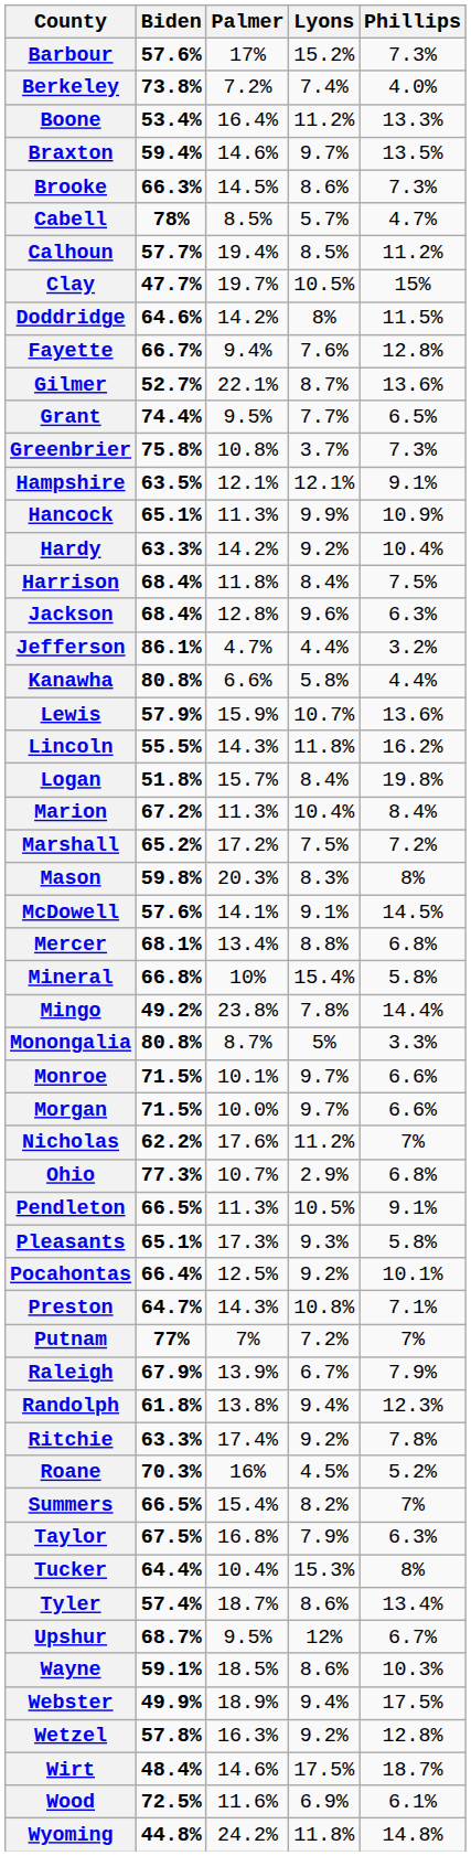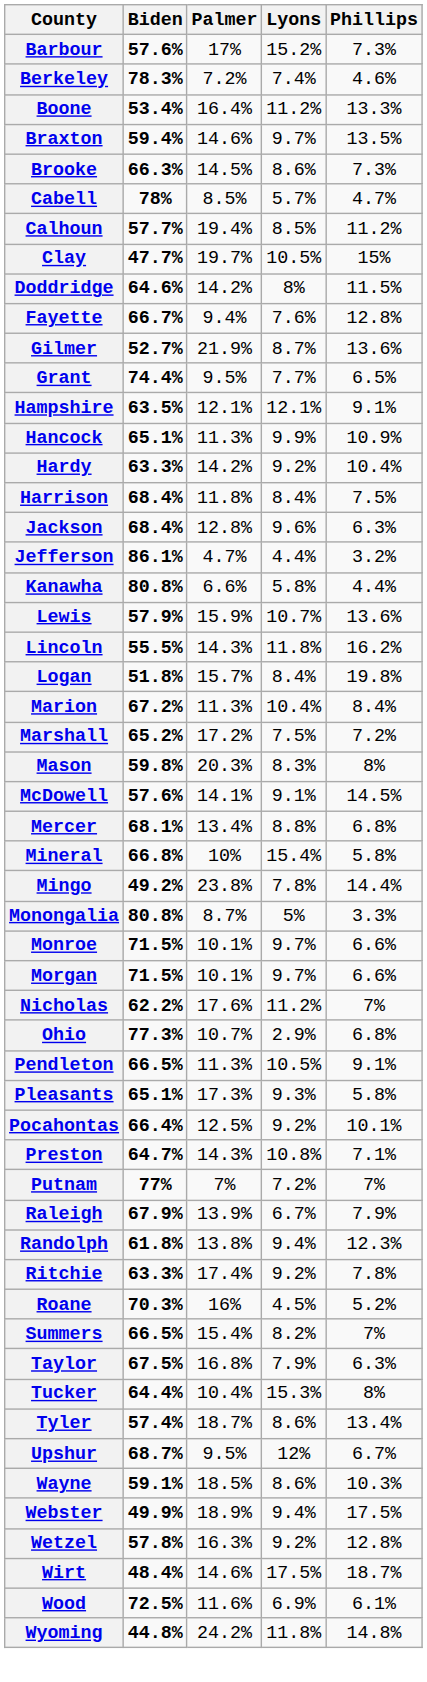Berkeley | Biden: 73.8% -> 78.3%
Berkeley | Phillips: 4.0% -> 4.6%
Gilmer | Palmer: 22.1% -> 21.9%
- row: Greenbrier | 75.8% | 10.8% | 3.7% | 7.3%
Morgan | Palmer: 10.0% -> 10.1%
